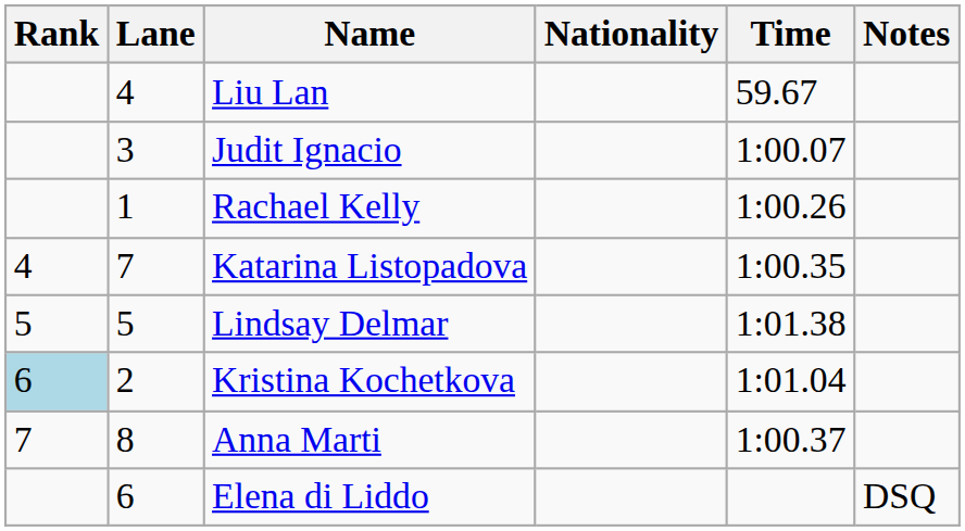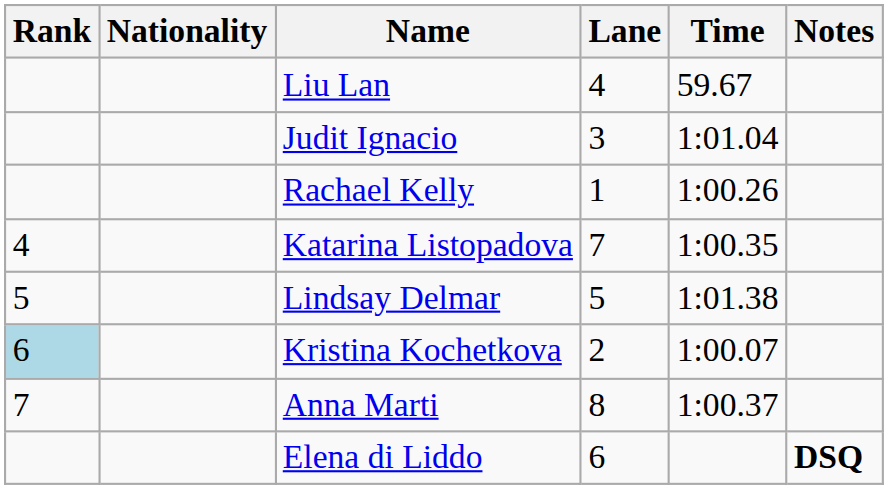columns swapped: Lane <-> Nationality
Judit Ignacio | Time: 1:00.07 -> 1:01.04
Kristina Kochetkova | Time: 1:01.04 -> 1:00.07
Elena di Liddo | Notes: normal -> bold
